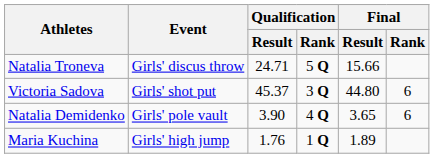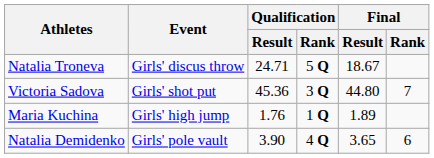Natalia Troneva | Final / Result: 15.66 -> 18.67
Victoria Sadova | Qualification / Result: 45.37 -> 45.36
Victoria Sadova | Final / Rank: 6 -> 7
rows swapped: Maria Kuchina <-> Natalia Demidenko
